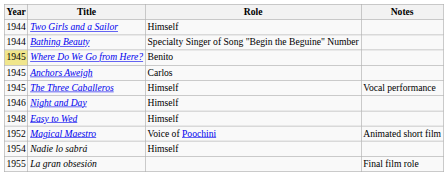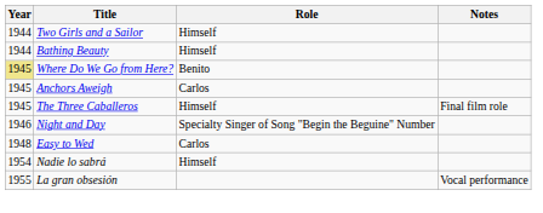Bathing Beauty | Role: Specialty Singer of Song "Begin the Beguine" Number -> Himself
The Three Caballeros | Notes: Vocal performance -> Final film role
Night and Day | Role: Himself -> Specialty Singer of Song "Begin the Beguine" Number
Easy to Wed | Role: Himself -> Carlos
- row: 1952 | Magical Maestro | Voice of Poochini | Animated short film
La gran obsesión | Notes: Final film role -> Vocal performance
